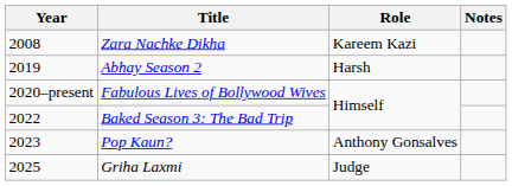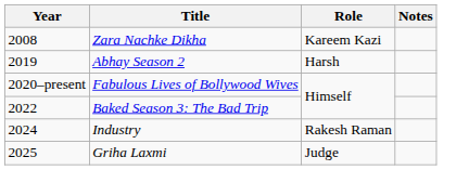- row: 2023 | Pop Kaun? | Anthony Gonsalves
+ row: 2024 | Industry | Rakesh Raman
